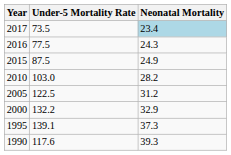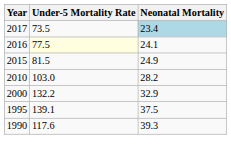2016 | Under-5 Mortality Rate: no background -> lightyellow background
2016 | Neonatal Mortality: 24.3 -> 24.1
2015 | Under-5 Mortality Rate: 87.5 -> 81.5
- row: 2005 | 122.5 | 31.2
1995 | Neonatal Mortality: 37.3 -> 37.5
